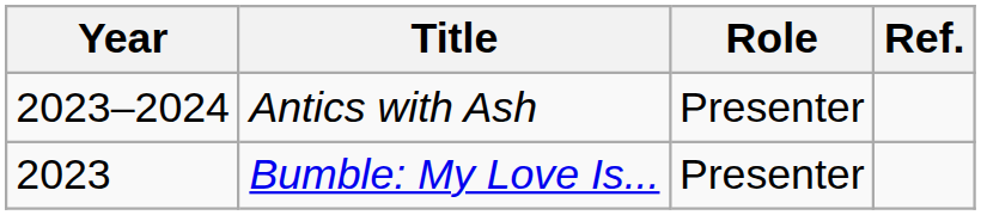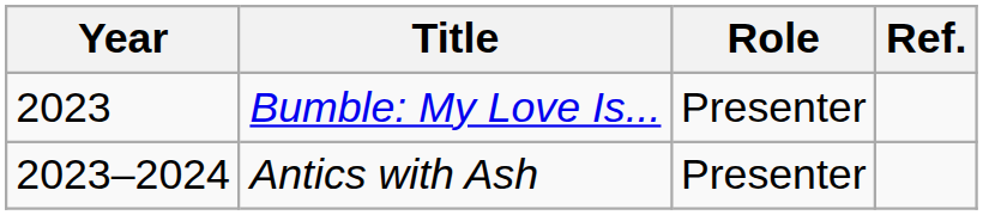rows swapped: Antics with Ash <-> Bumble: My Love Is...
